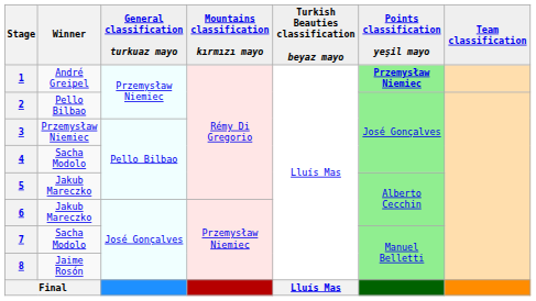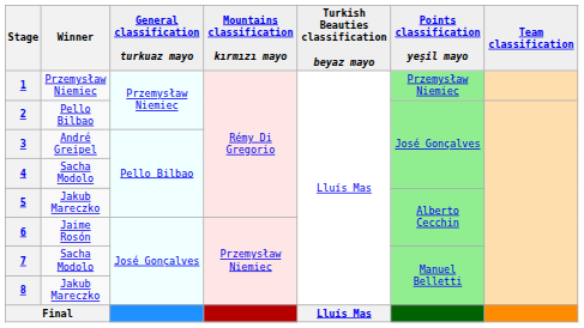1 | Winner: André Greipel -> Przemysław Niemiec
1 | Points classification yeşil mayo: bold -> normal
3 | Winner: Przemysław Niemiec -> André Greipel
6 | Winner: Jakub Mareczko -> Jaime Rosón
8 | Winner: Jaime Rosón -> Jakub Mareczko
